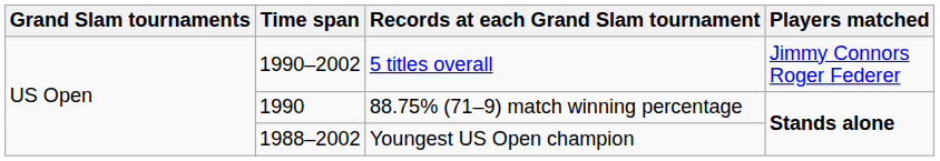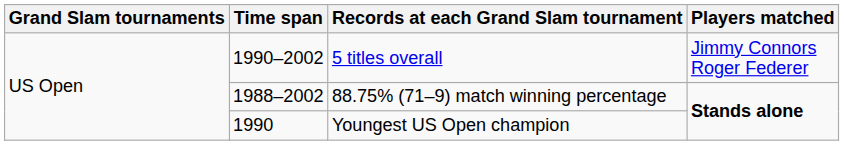88.75% (71–9) match winning percentage | Time span: 1990 -> 1988–2002
Youngest US Open champion | Time span: 1988–2002 -> 1990
